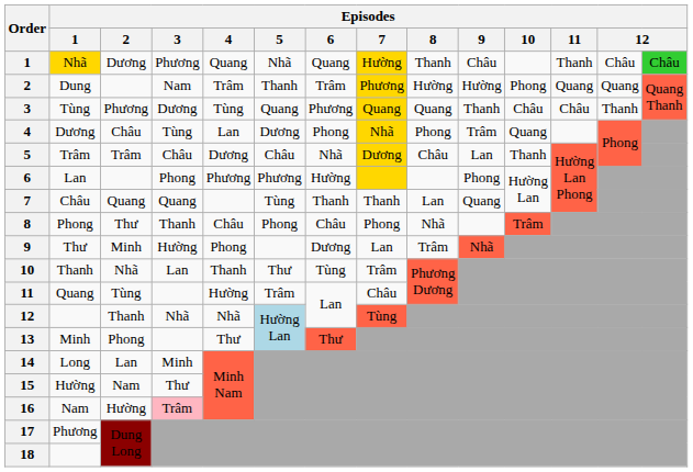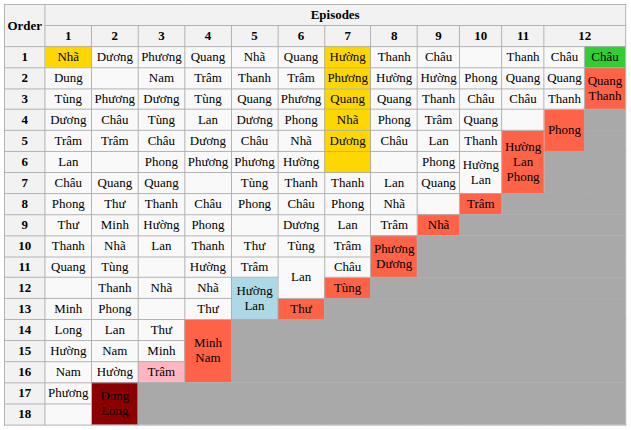14 | Episodes / 3: Minh -> Thư
15 | Episodes / 3: Thư -> Minh
